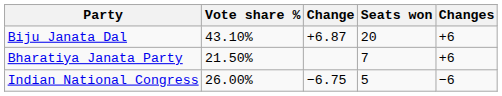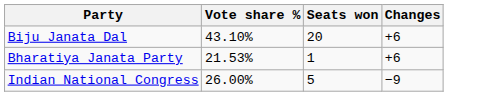- column: Change | +6.87 | −6.75
Bharatiya Janata Party | Vote share %: 21.50% -> 21.53%
Bharatiya Janata Party | Seats won: 7 -> 1
Indian National Congress | Changes: −6 -> −9
